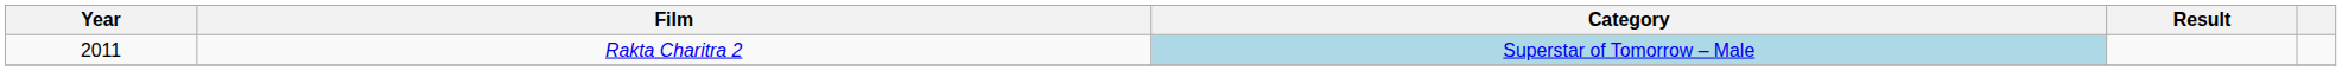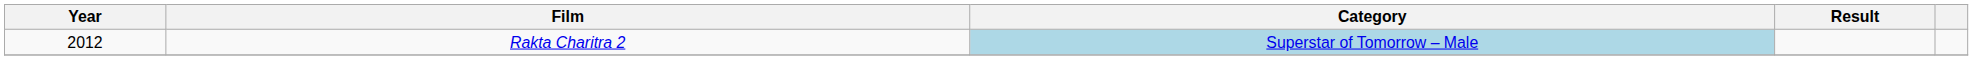Rakta Charitra 2 | Year: 2011 -> 2012
